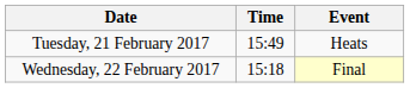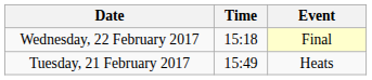rows swapped: Tuesday, 21 February 2017 <-> Wednesday, 22 February 2017
